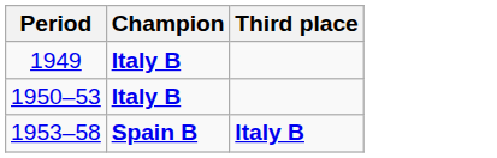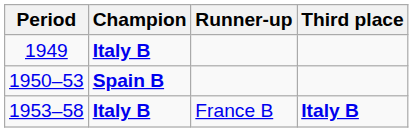+ column: Runner-up | France B
1950–53 | Champion: Italy B -> Spain B
1953–58 | Champion: Spain B -> Italy B
